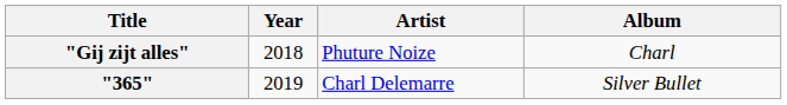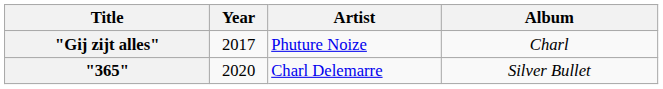"Gij zijt alles" | Year: 2018 -> 2017
"365" | Year: 2019 -> 2020
